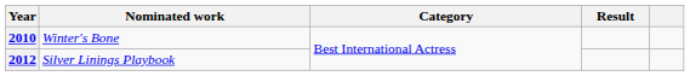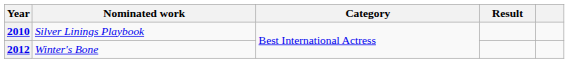2010 | Nominated work: Winter's Bone -> Silver Linings Playbook
2012 | Nominated work: Silver Linings Playbook -> Winter's Bone
